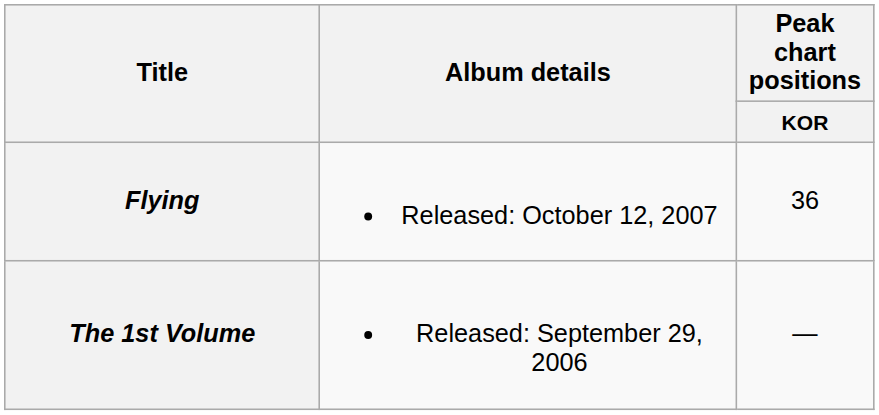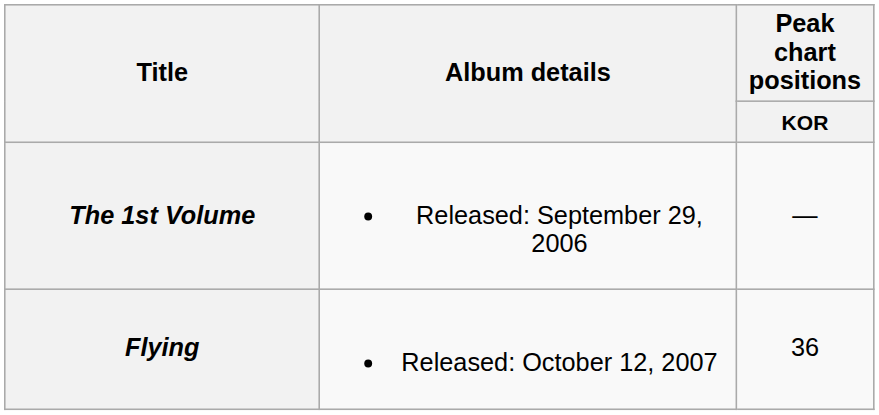rows swapped: The 1st Volume <-> Flying
